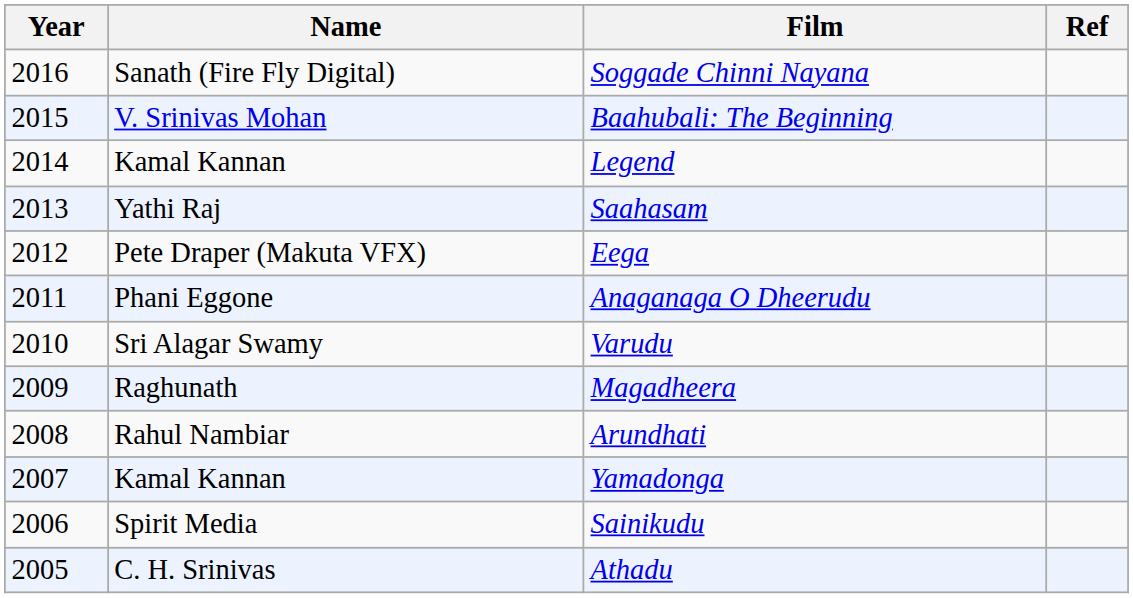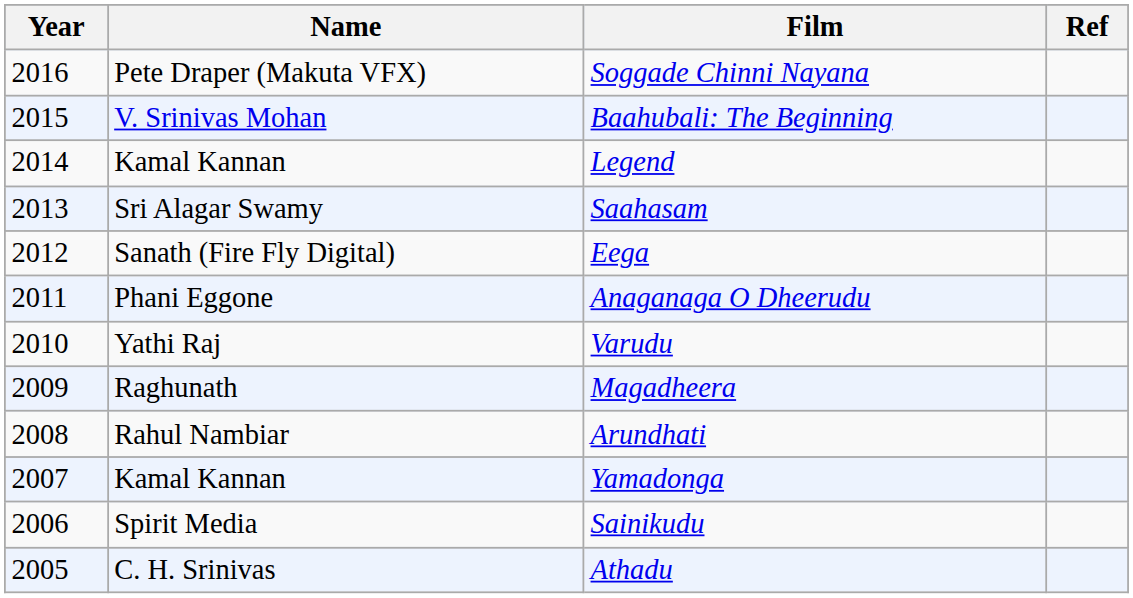Soggade Chinni Nayana | Name: Sanath (Fire Fly Digital) -> Pete Draper (Makuta VFX)
Saahasam | Name: Yathi Raj -> Sri Alagar Swamy
Eega | Name: Pete Draper (Makuta VFX) -> Sanath (Fire Fly Digital)
Varudu | Name: Sri Alagar Swamy -> Yathi Raj
